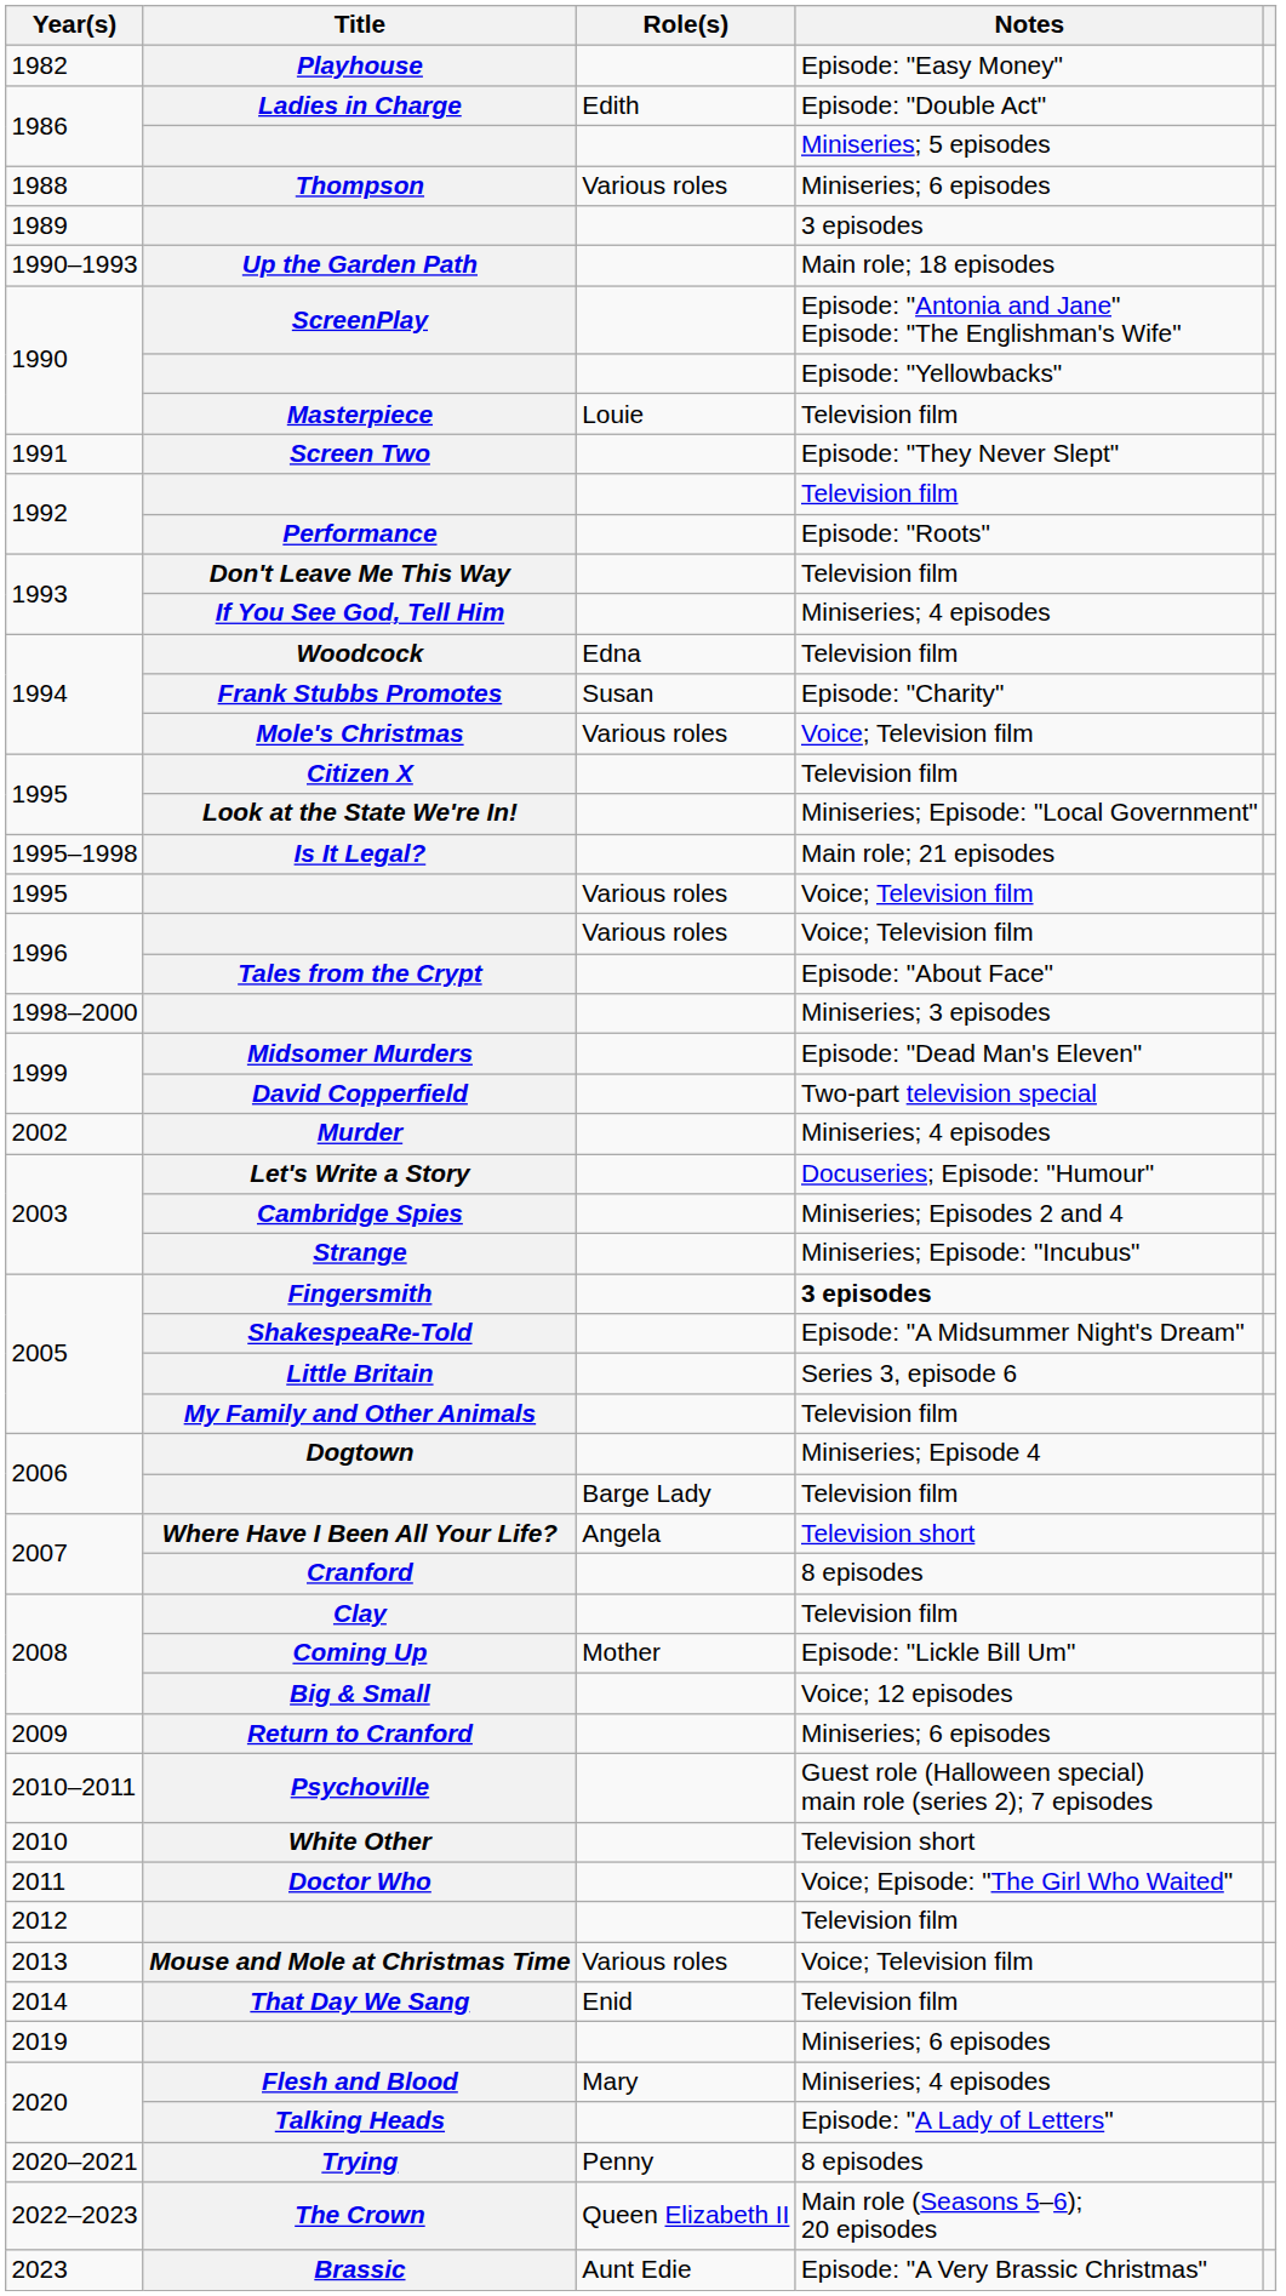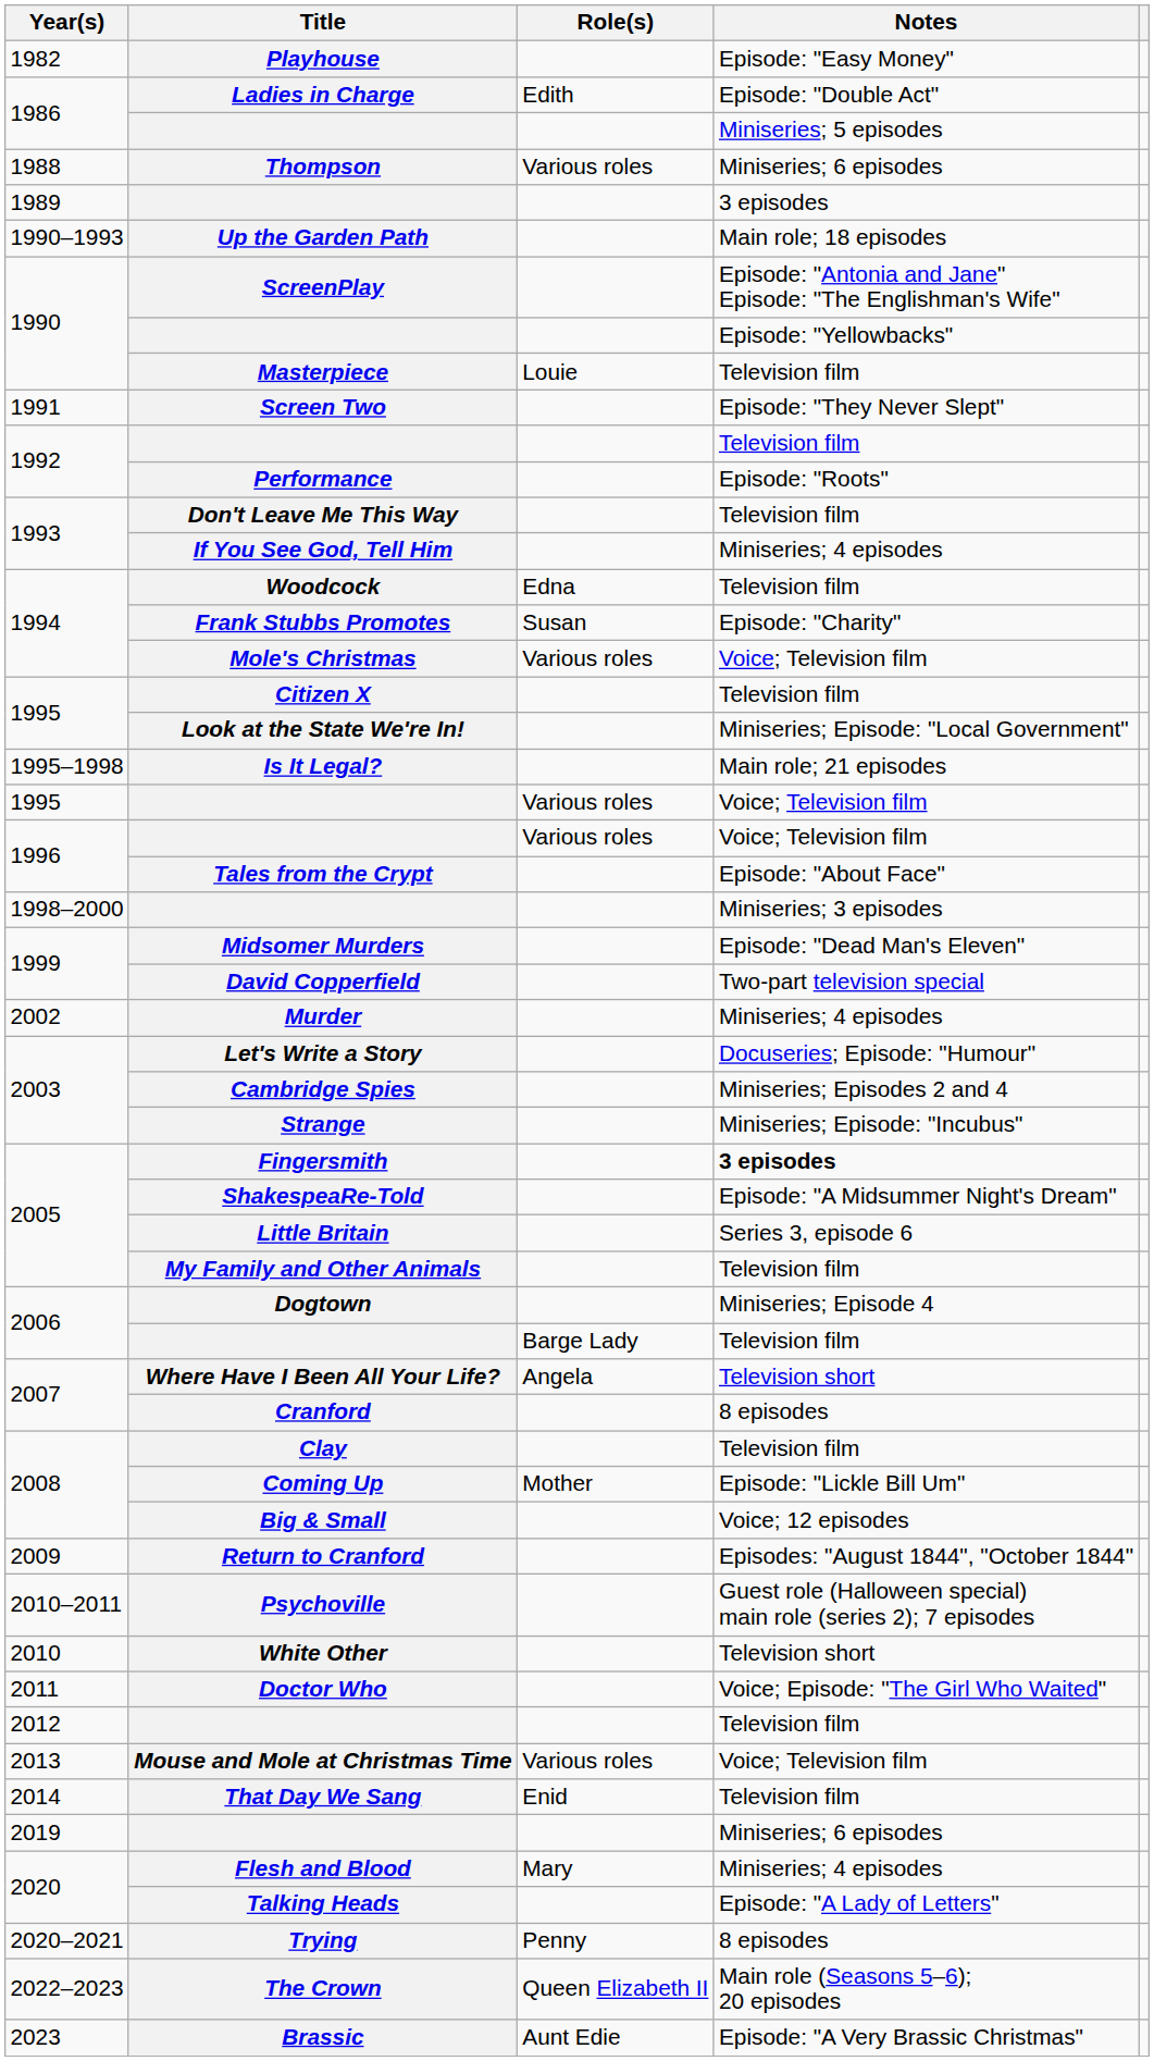Return to Cranford | Notes: Miniseries; 6 episodes -> Episodes: "August 1844", "October 1844"
